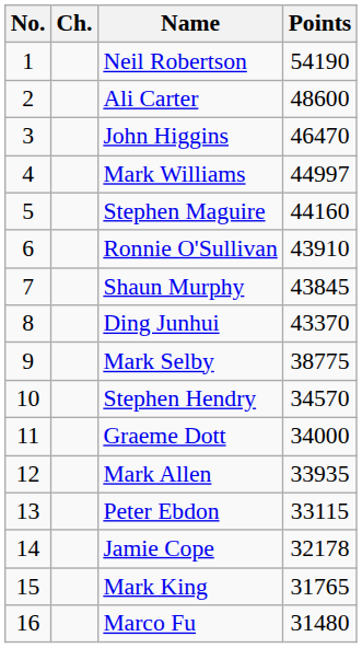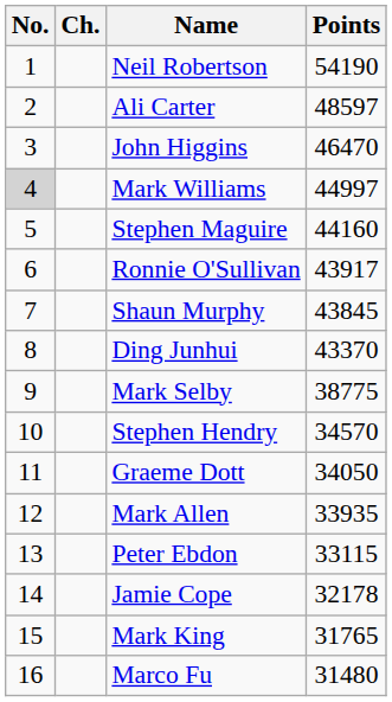Ali Carter | Points: 48600 -> 48597
Mark Williams | No.: no background -> lightgrey background
Ronnie O'Sullivan | Points: 43910 -> 43917
Graeme Dott | Points: 34000 -> 34050
